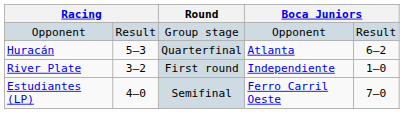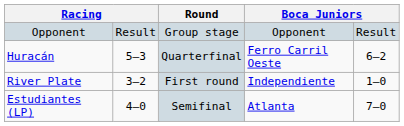Huracán | column 5: Atlanta -> Ferro Carril Oeste
Estudiantes (LP) | column 5: Ferro Carril Oeste -> Atlanta
